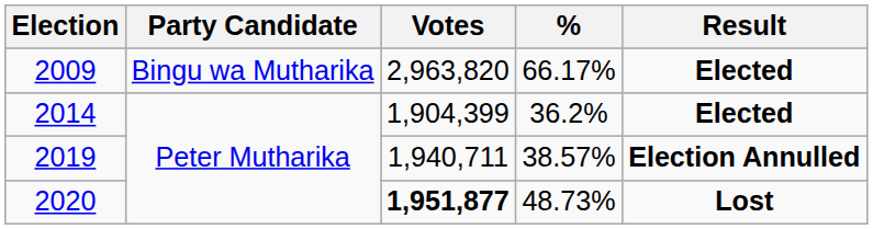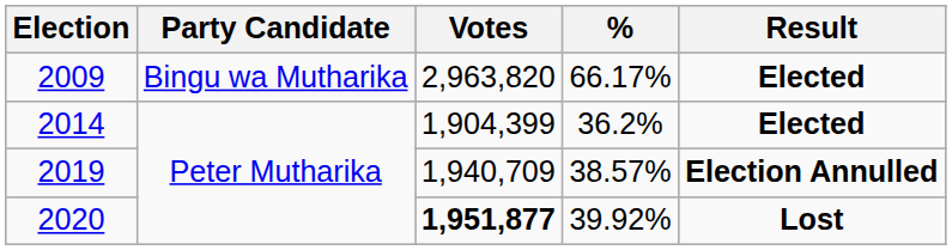2019 | Votes: 1,940,711 -> 1,940,709
2020 | %: 48.73% -> 39.92%
